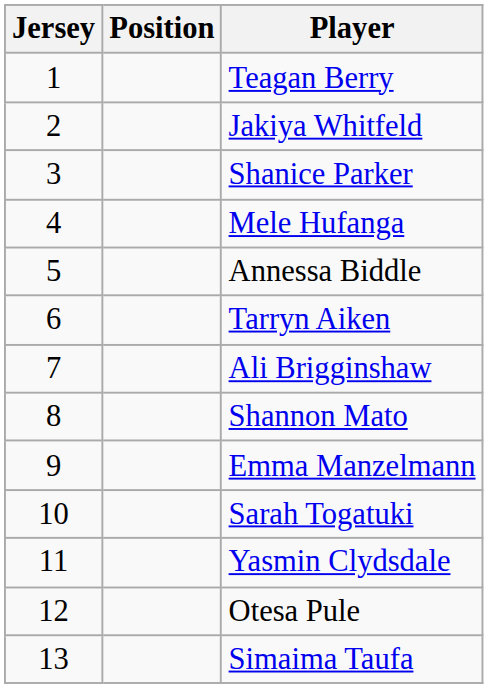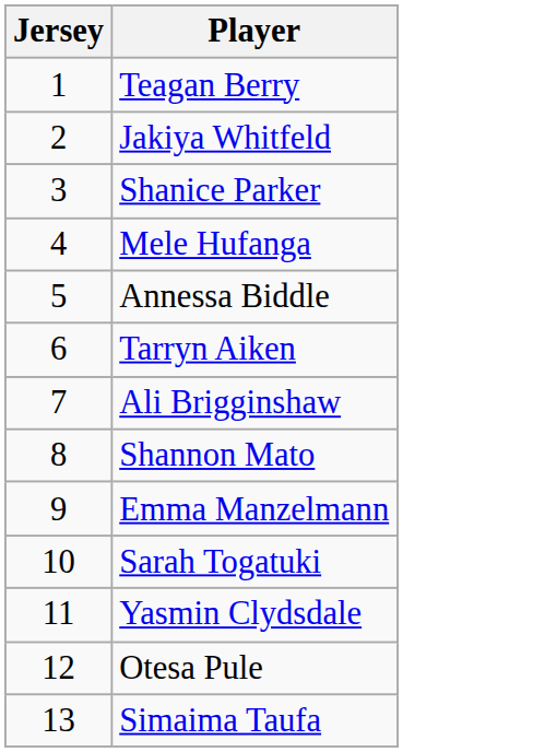- column: Position
